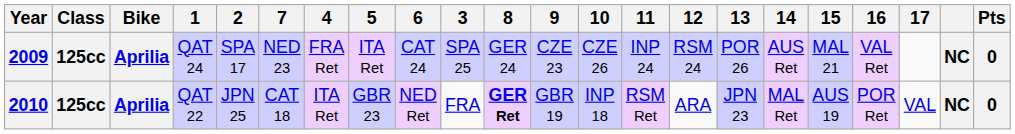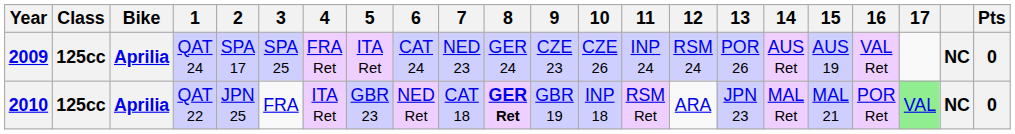columns swapped: 3 <-> 7
2009 | 15: MAL 21 -> AUS 19
2010 | 15: AUS 19 -> MAL 21
2010 | 17: no background -> lightgreen background
